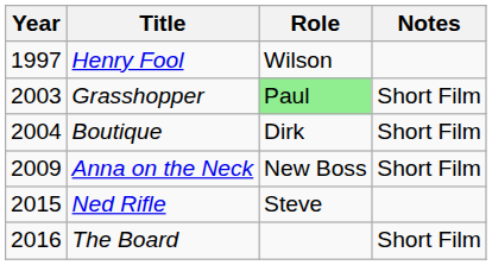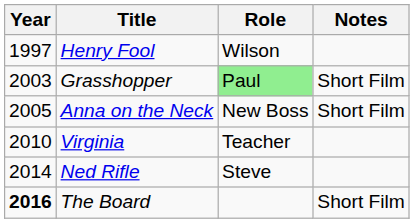- row: 2004 | Boutique | Dirk | Short Film
Anna on the Neck | Year: 2009 -> 2005
+ row: 2010 | Virginia | Teacher
Ned Rifle | Year: 2015 -> 2014
The Board | Year: normal -> bold
